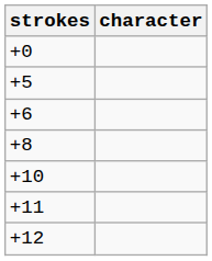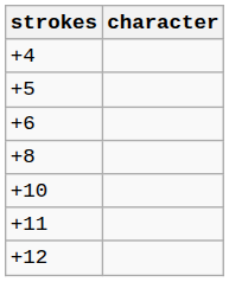- row: +0
+ row: +4
